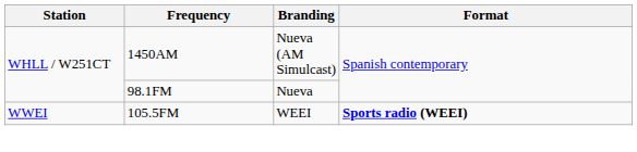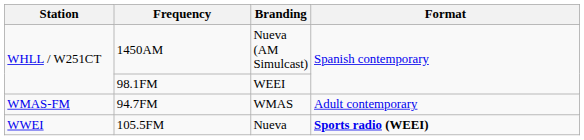98.1FM | Branding: Nueva -> WEEI
+ row: WMAS-FM | 94.7FM | WMAS | Adult contemporary
105.5FM | Branding: WEEI -> Nueva
